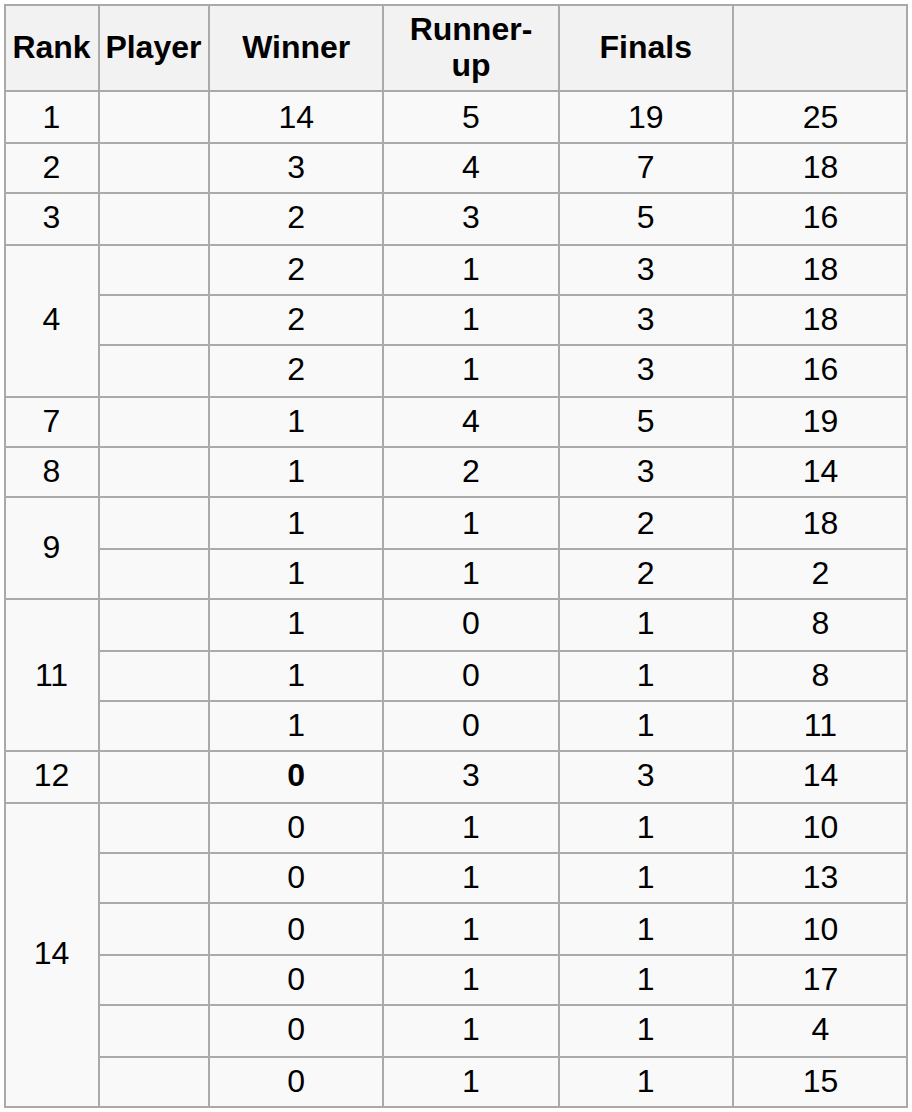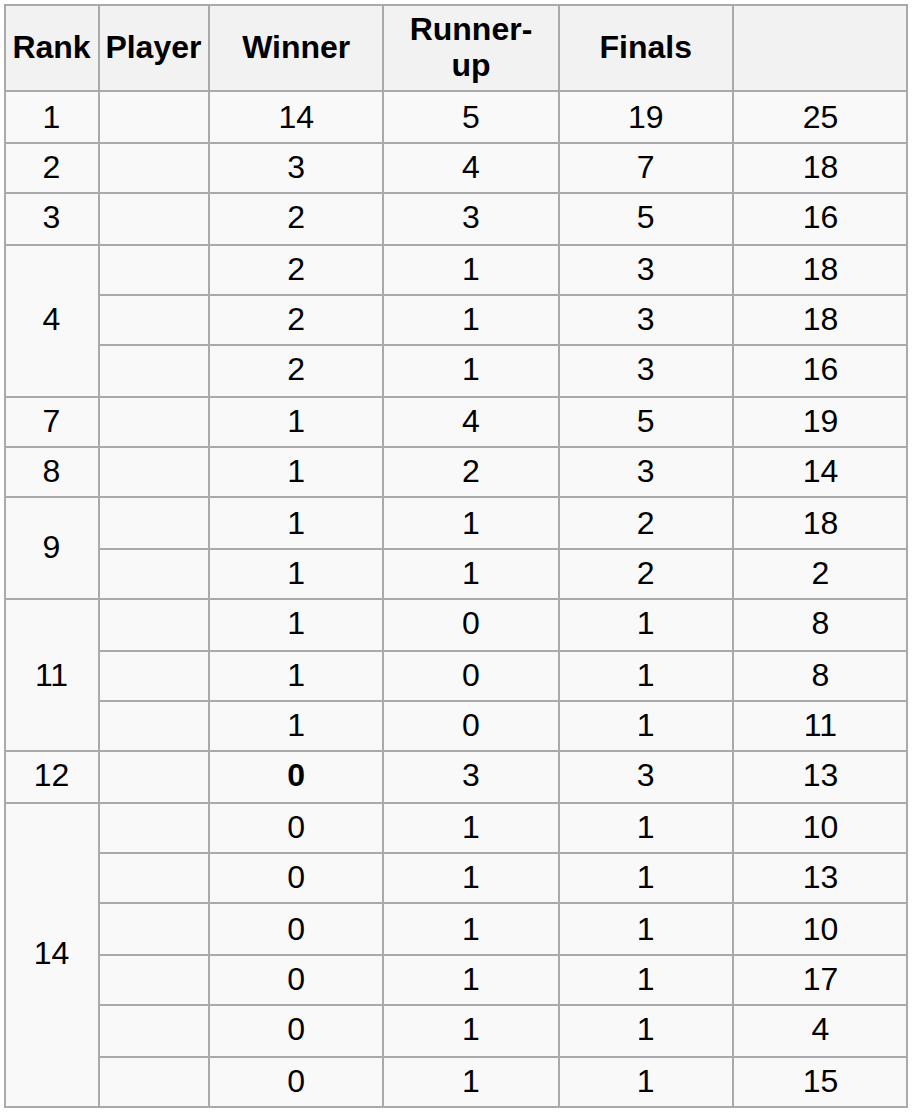12 | column 6: 14 -> 13
